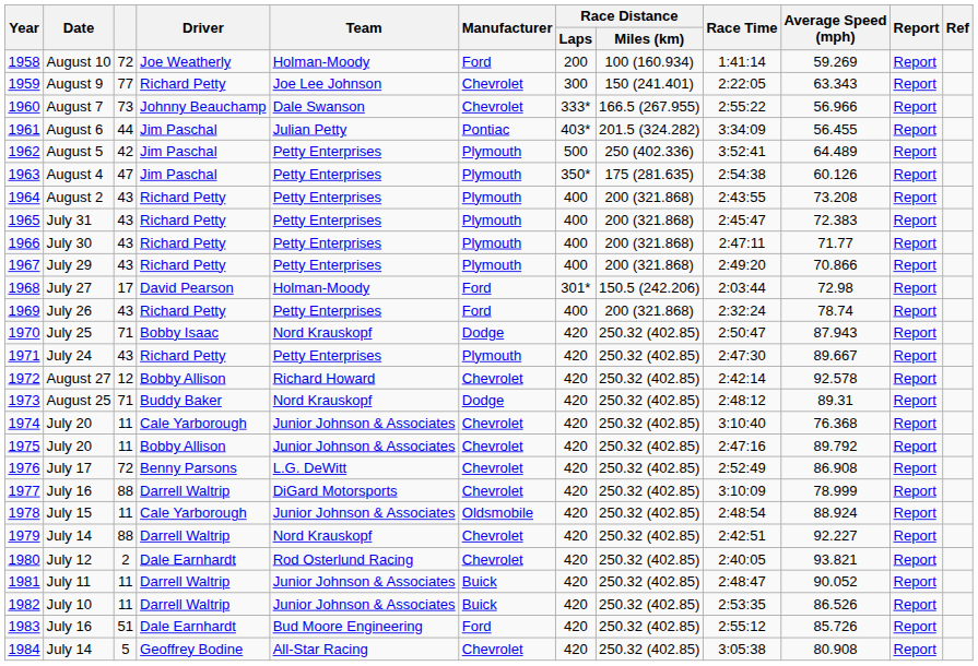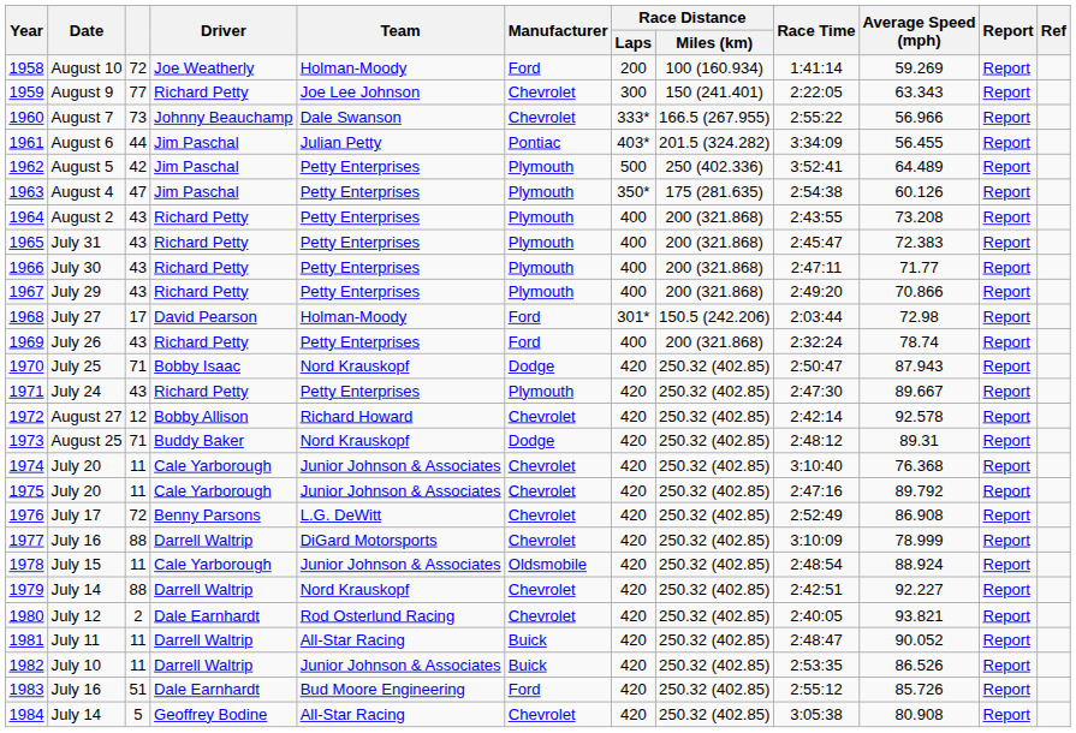1975 | Driver: Bobby Allison -> Cale Yarborough
1981 | Team: Junior Johnson & Associates -> All-Star Racing
